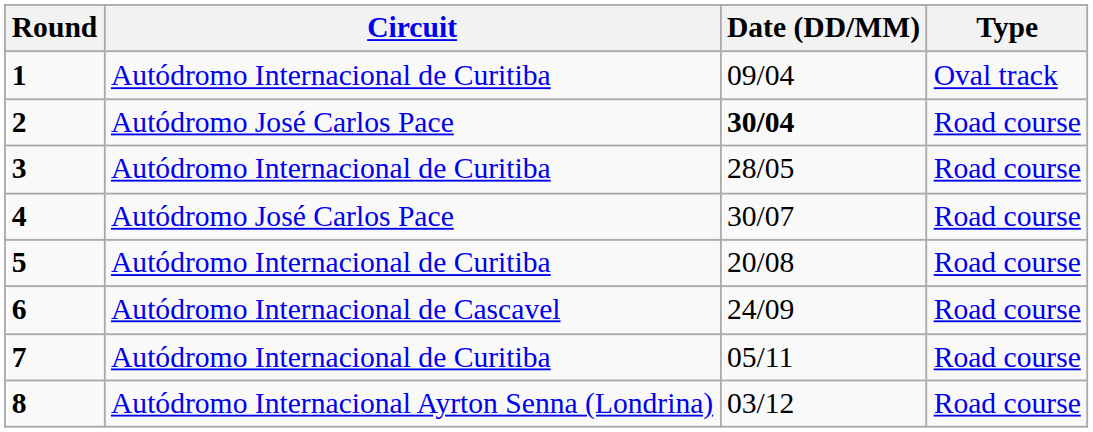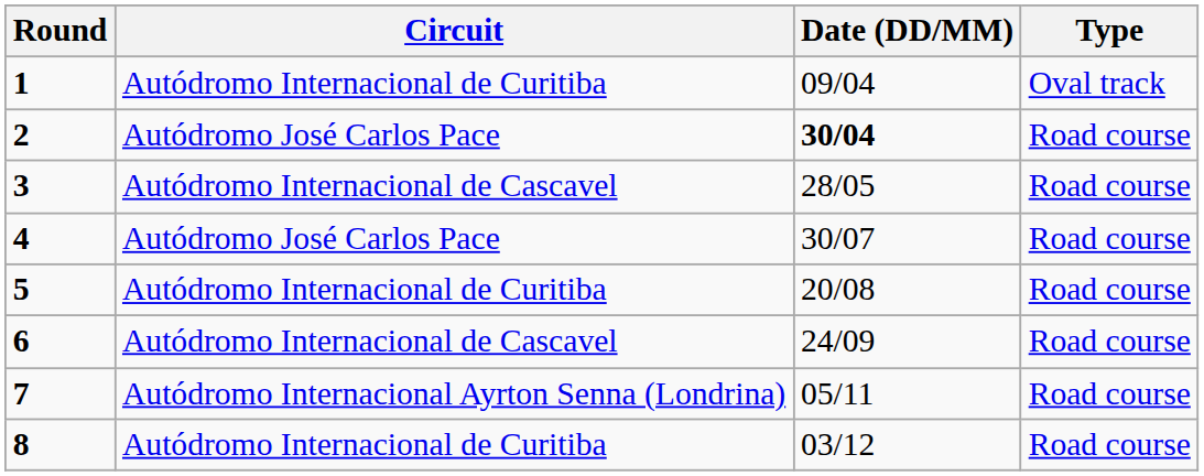3 | Circuit: Autódromo Internacional de Curitiba -> Autódromo Internacional de Cascavel
7 | Circuit: Autódromo Internacional de Curitiba -> Autódromo Internacional Ayrton Senna (Londrina)
8 | Circuit: Autódromo Internacional Ayrton Senna (Londrina) -> Autódromo Internacional de Curitiba
